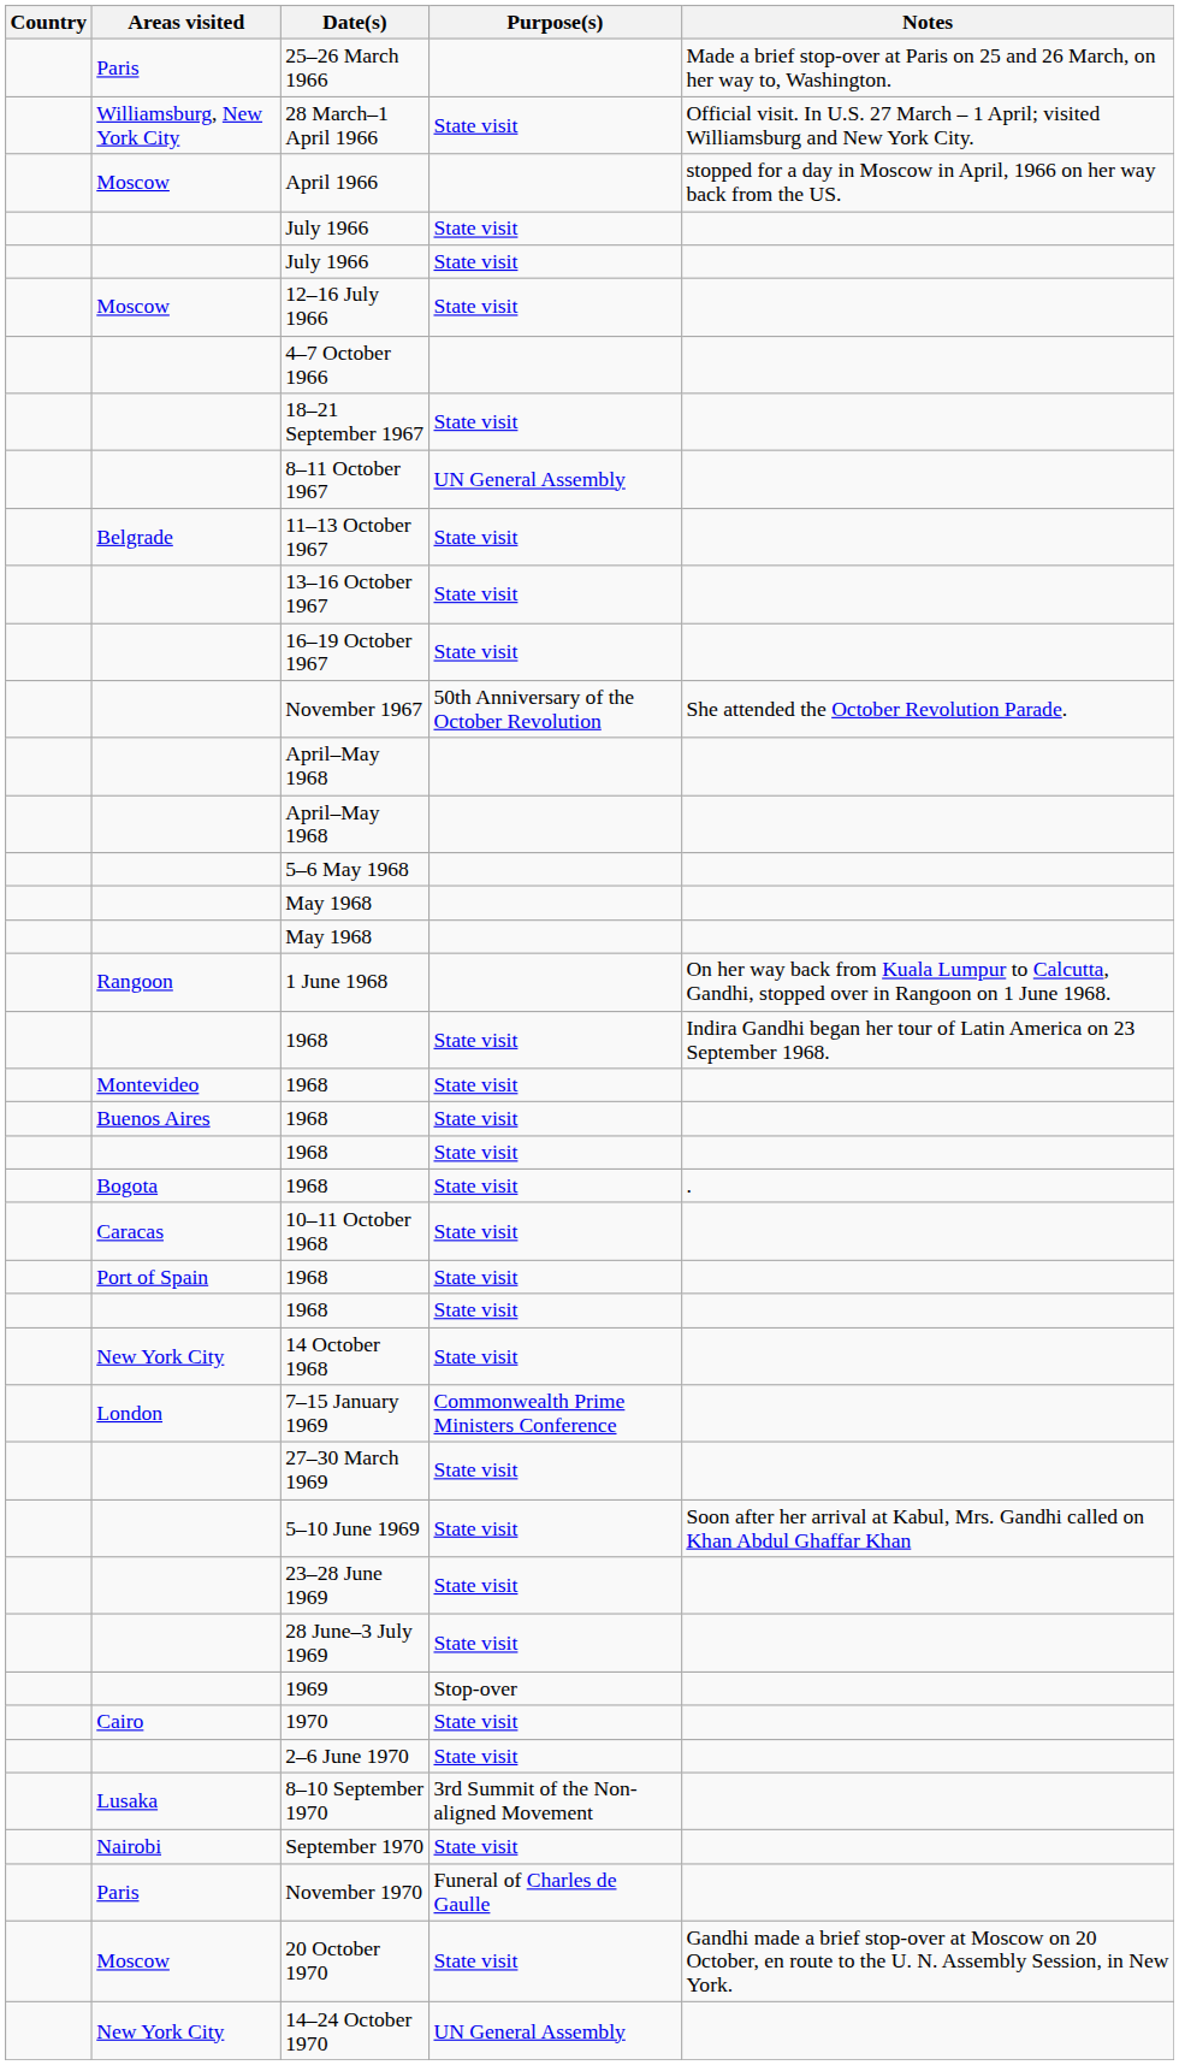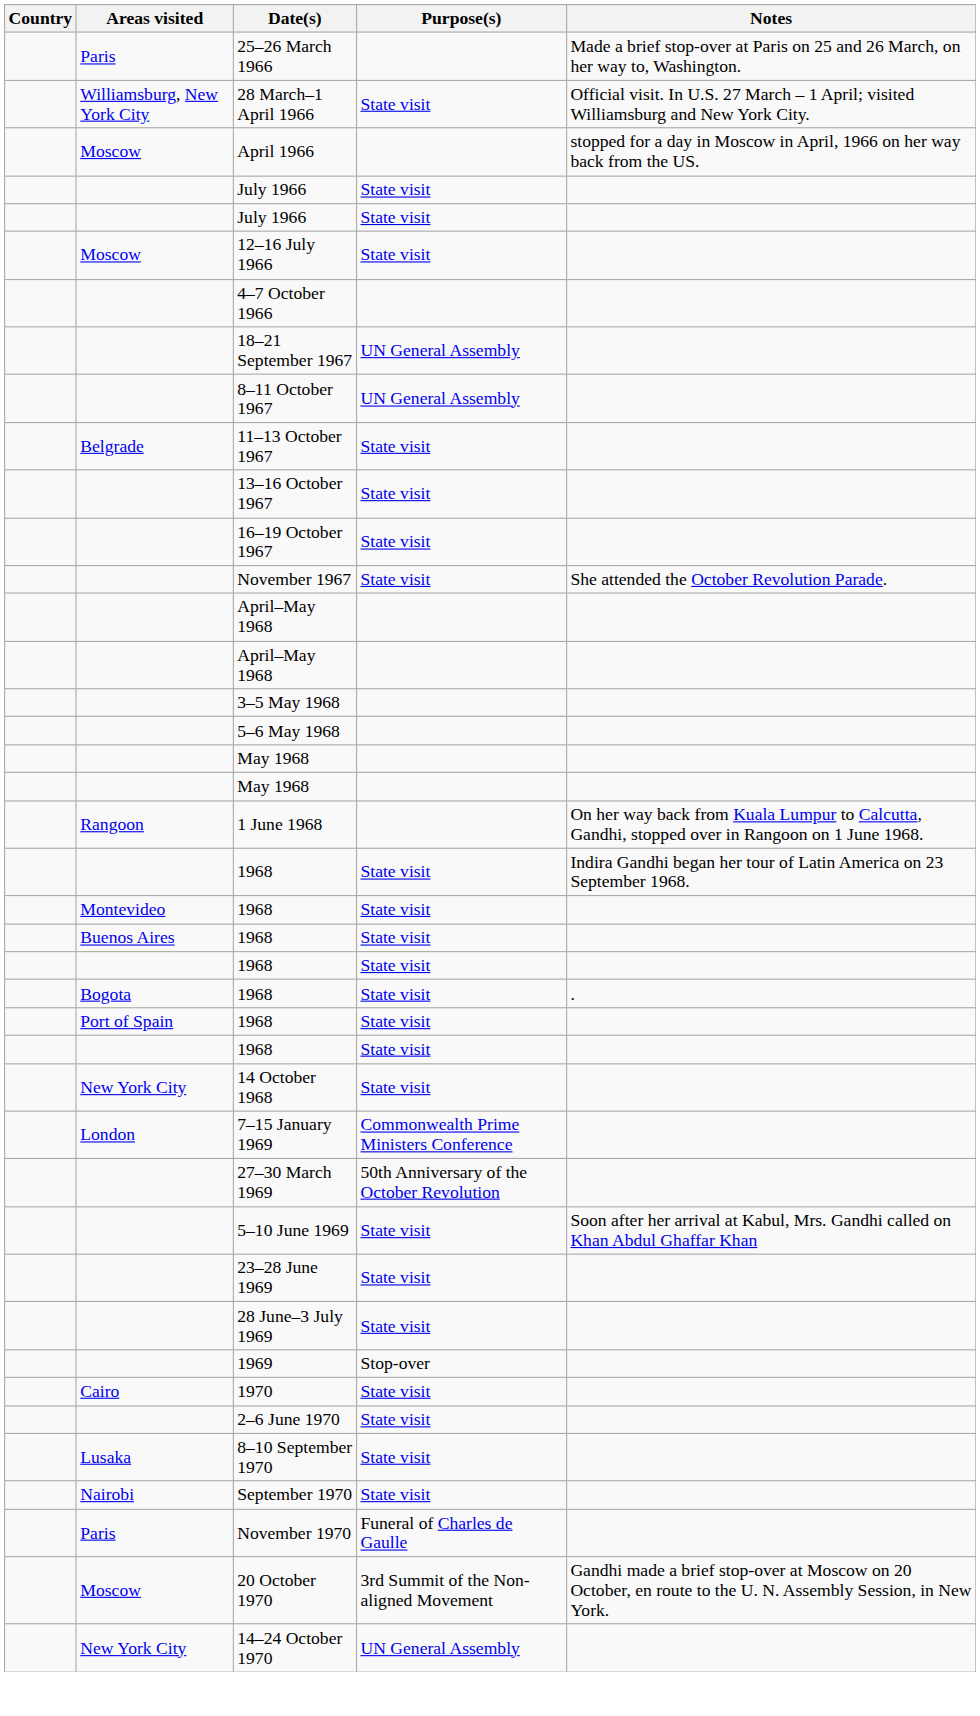18–21 September 1967 | Purpose(s): State visit -> UN General Assembly
November 1967 | Purpose(s): 50th Anniversary of the October Revolution -> State visit
+ row: 3–5 May 1968
- row: Caracas | 10–11 October 1968 | State visit
27–30 March 1969 | Purpose(s): State visit -> 50th Anniversary of the October Revolution
8–10 September 1970 | Purpose(s): 3rd Summit of the Non-aligned Movement -> State visit
20 October 1970 | Purpose(s): State visit -> 3rd Summit of the Non-aligned Movement
